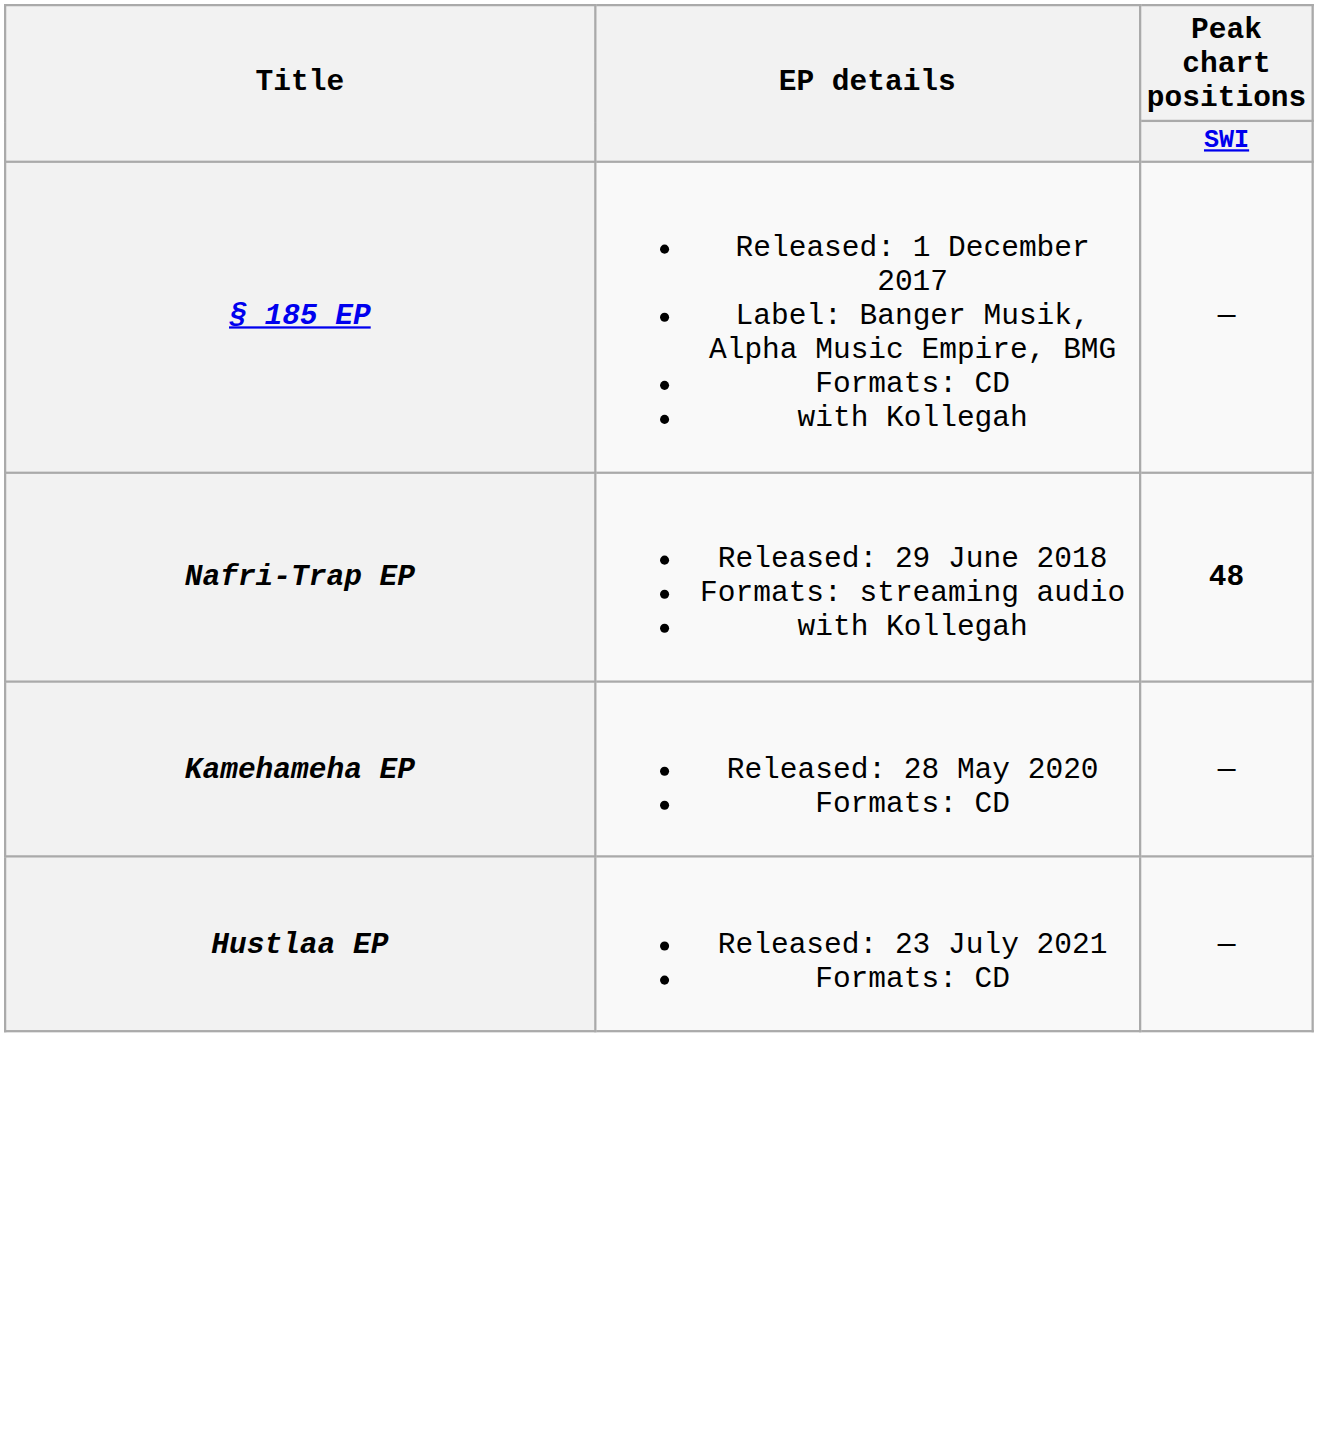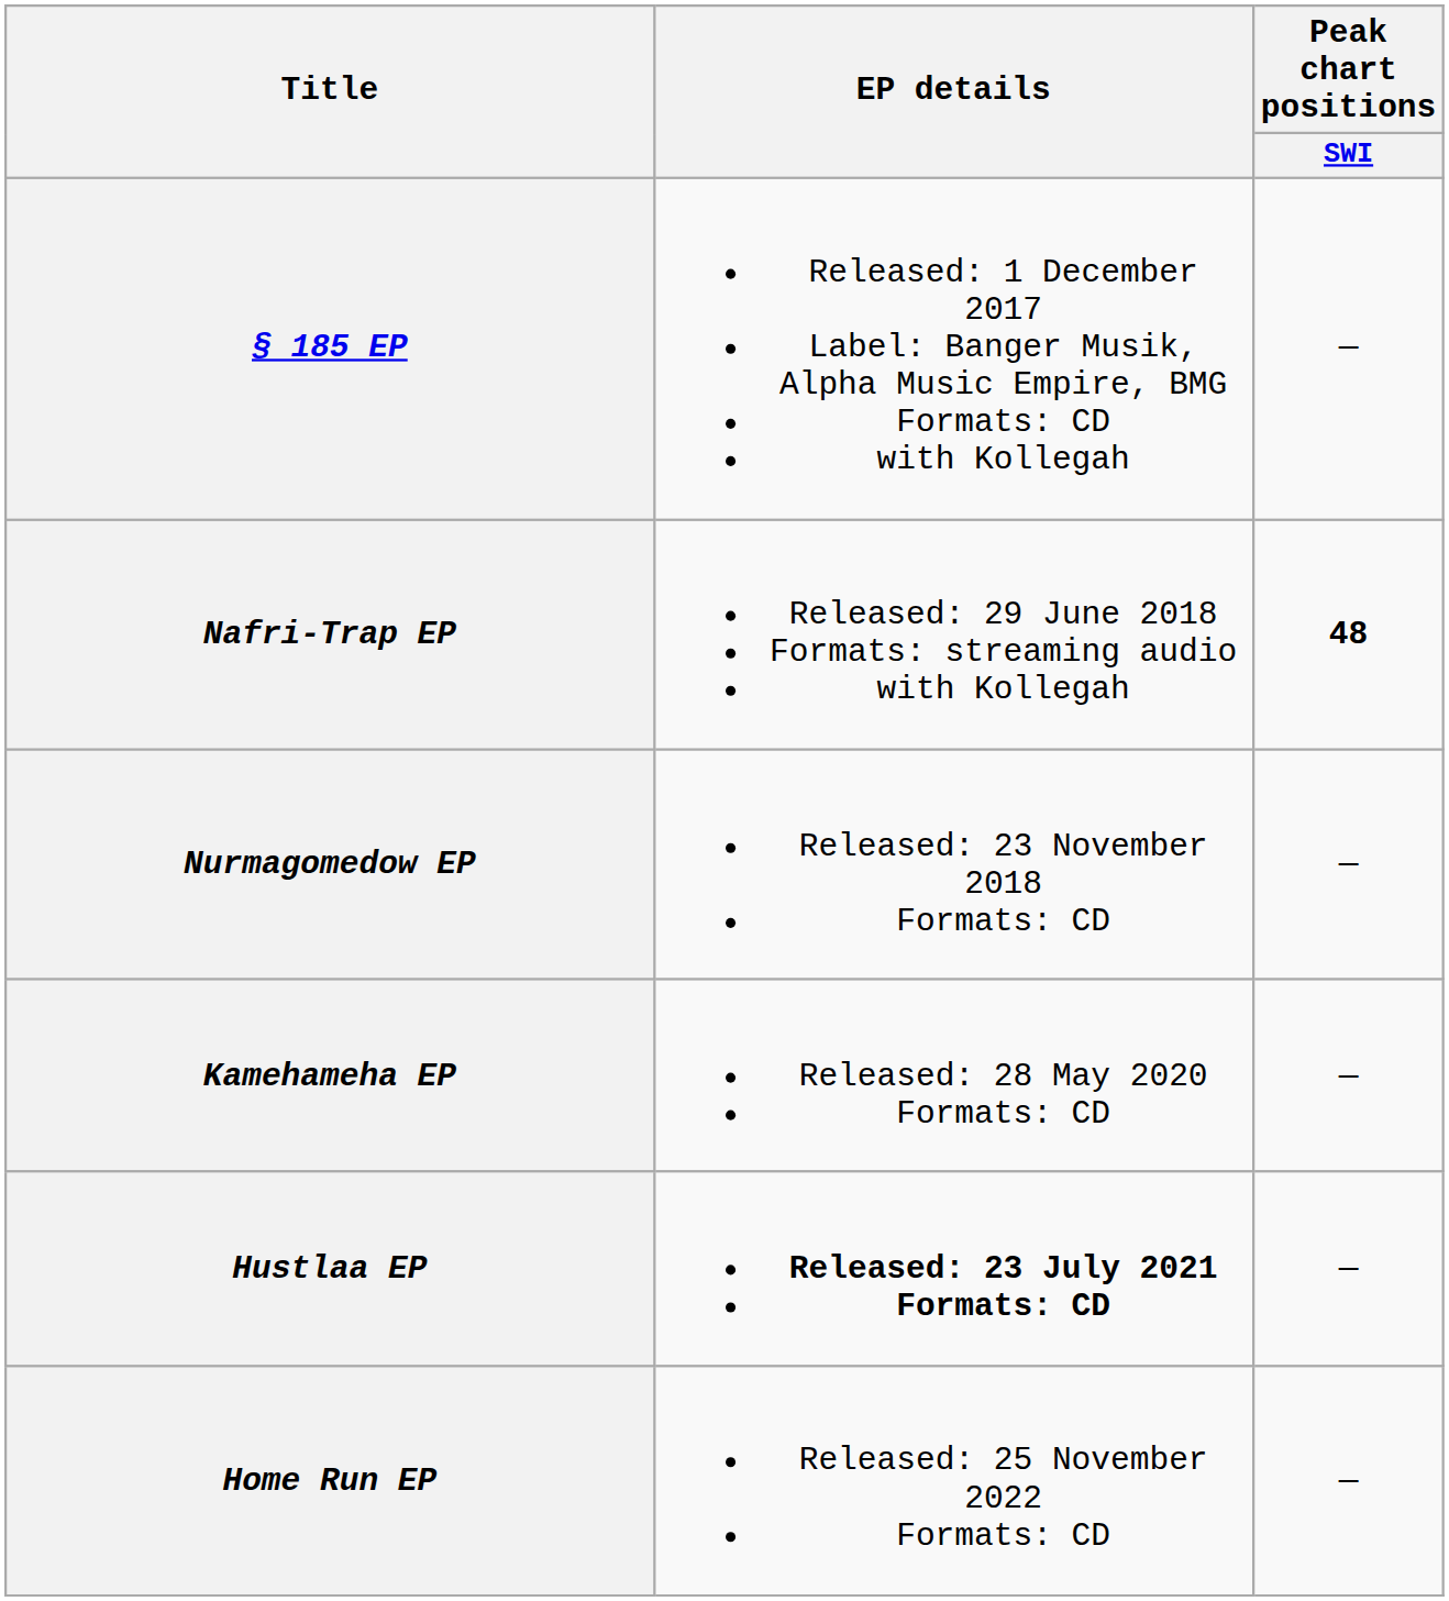+ row: Nurmagomedow EP | Released: 23 November 2018 Formats: CD | —
Hustlaa EP | EP details: normal -> bold
+ row: Home Run EP | Released: 25 November 2022 Formats: CD | —
